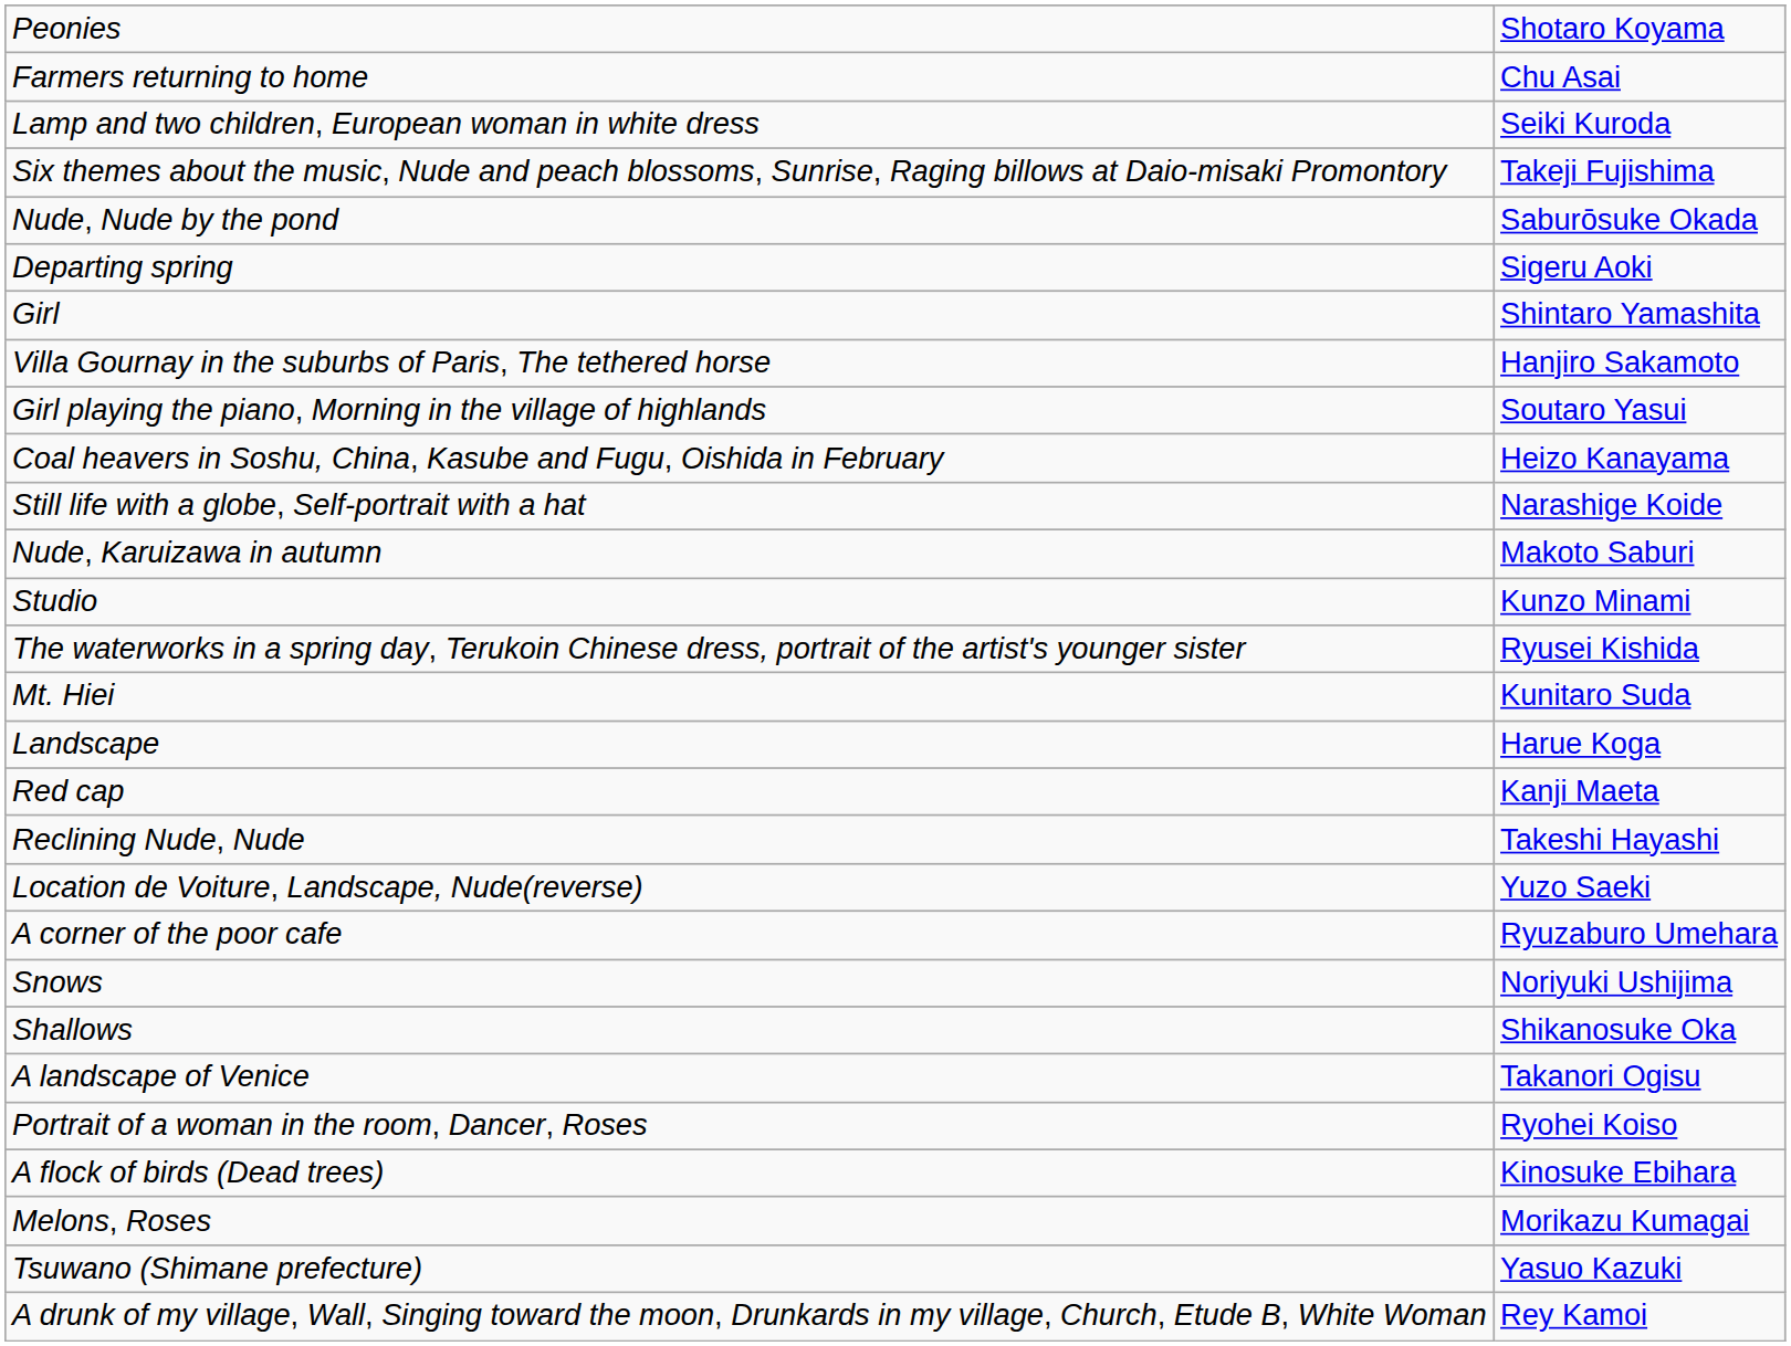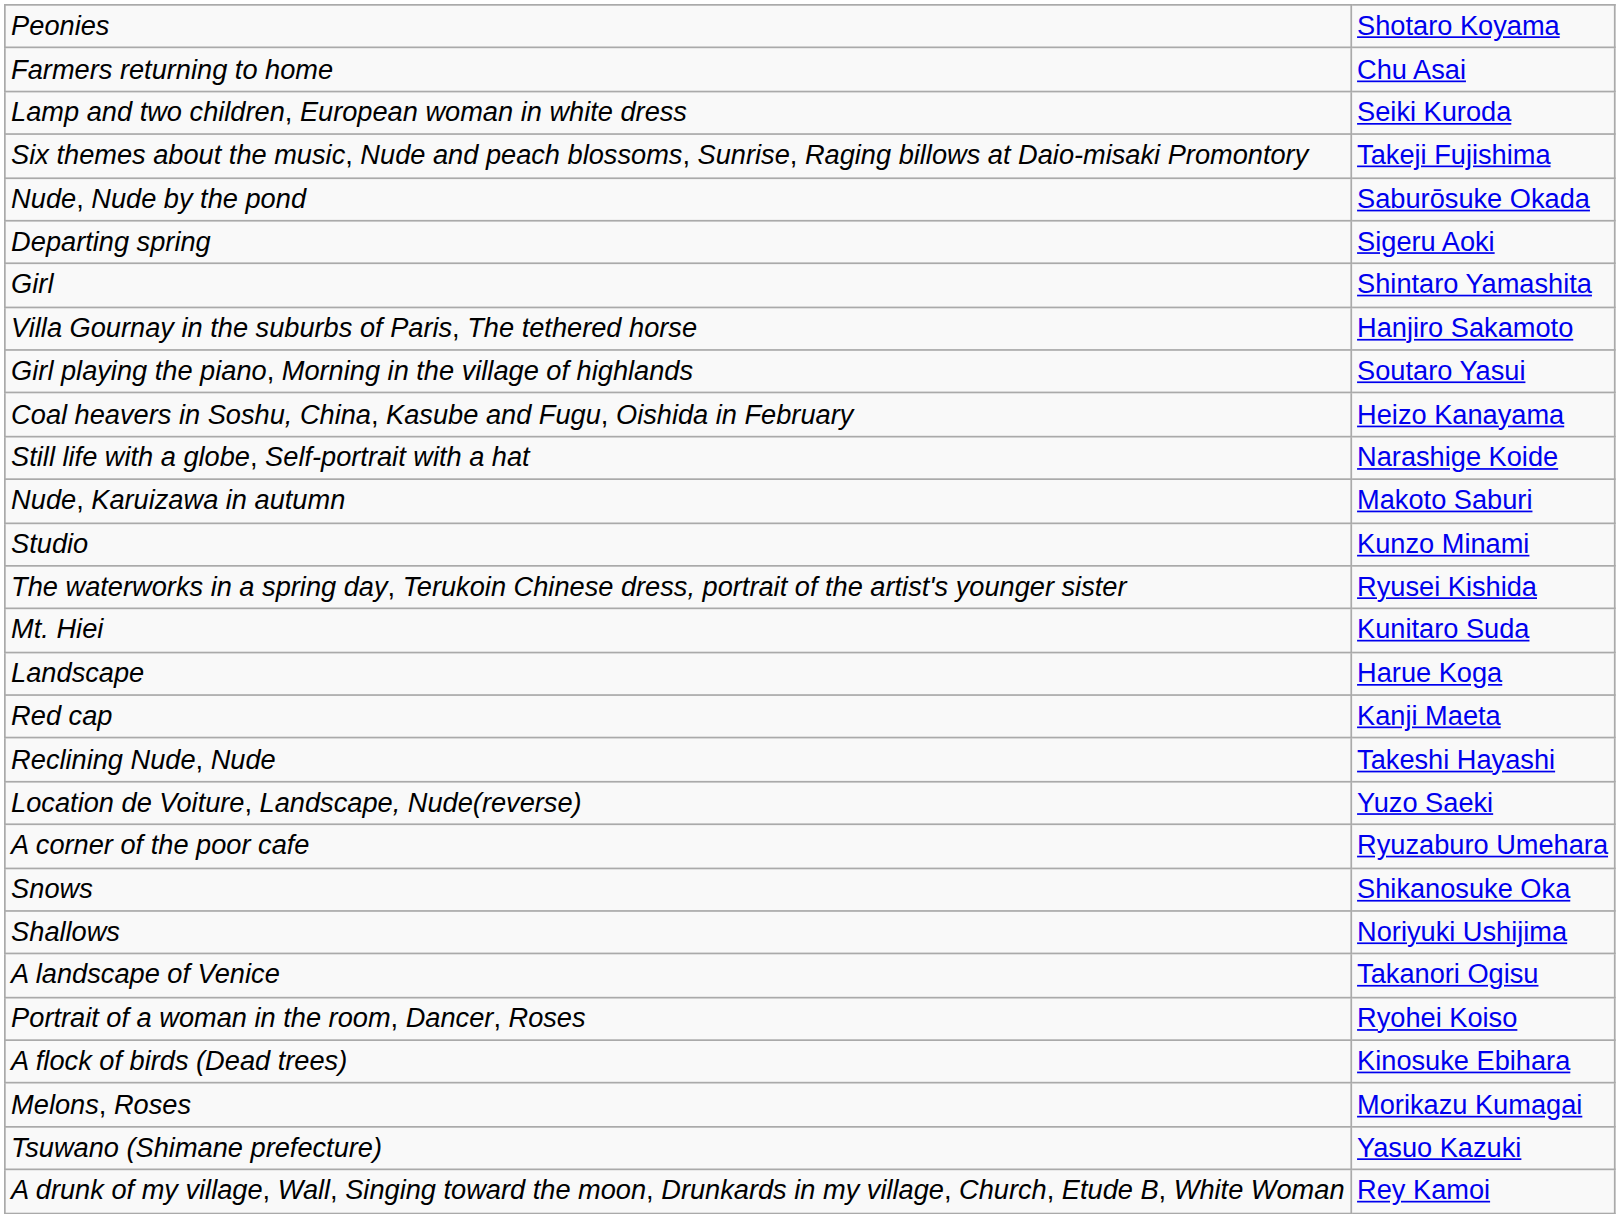Snows | column 2: Noriyuki Ushijima -> Shikanosuke Oka
Shallows | column 2: Shikanosuke Oka -> Noriyuki Ushijima
